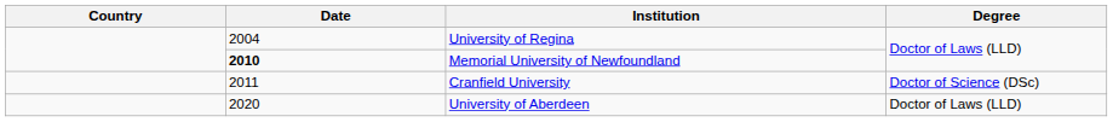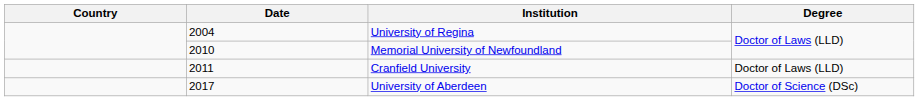Memorial University of Newfoundland | Date: bold -> normal
Cranfield University | Degree: Doctor of Science (DSc) -> Doctor of Laws (LLD)
University of Aberdeen | Date: 2020 -> 2017
University of Aberdeen | Degree: Doctor of Laws (LLD) -> Doctor of Science (DSc)
